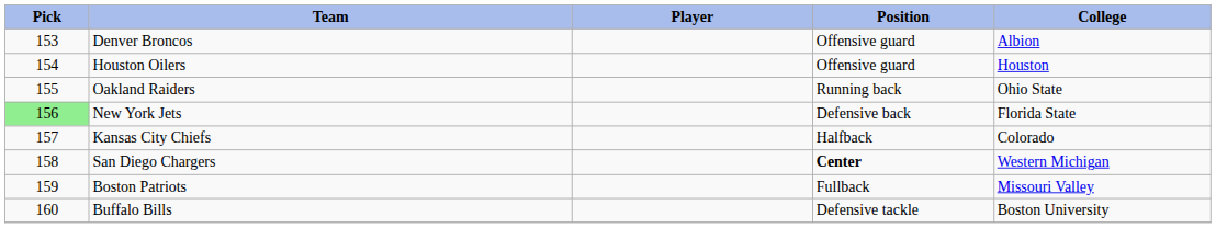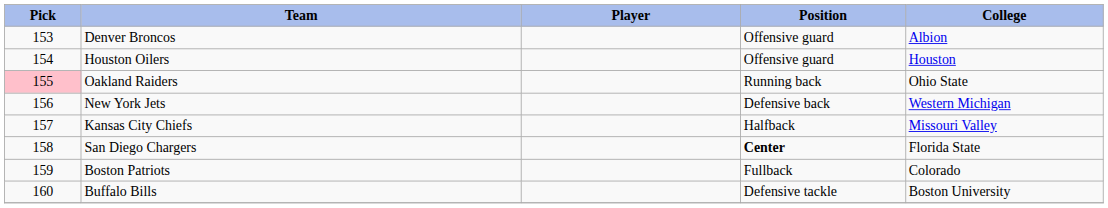Oakland Raiders | Pick: no background -> pink background
New York Jets | Pick: lightgreen background -> no background
New York Jets | College: Florida State -> Western Michigan
Kansas City Chiefs | College: Colorado -> Missouri Valley
San Diego Chargers | College: Western Michigan -> Florida State
Boston Patriots | College: Missouri Valley -> Colorado
